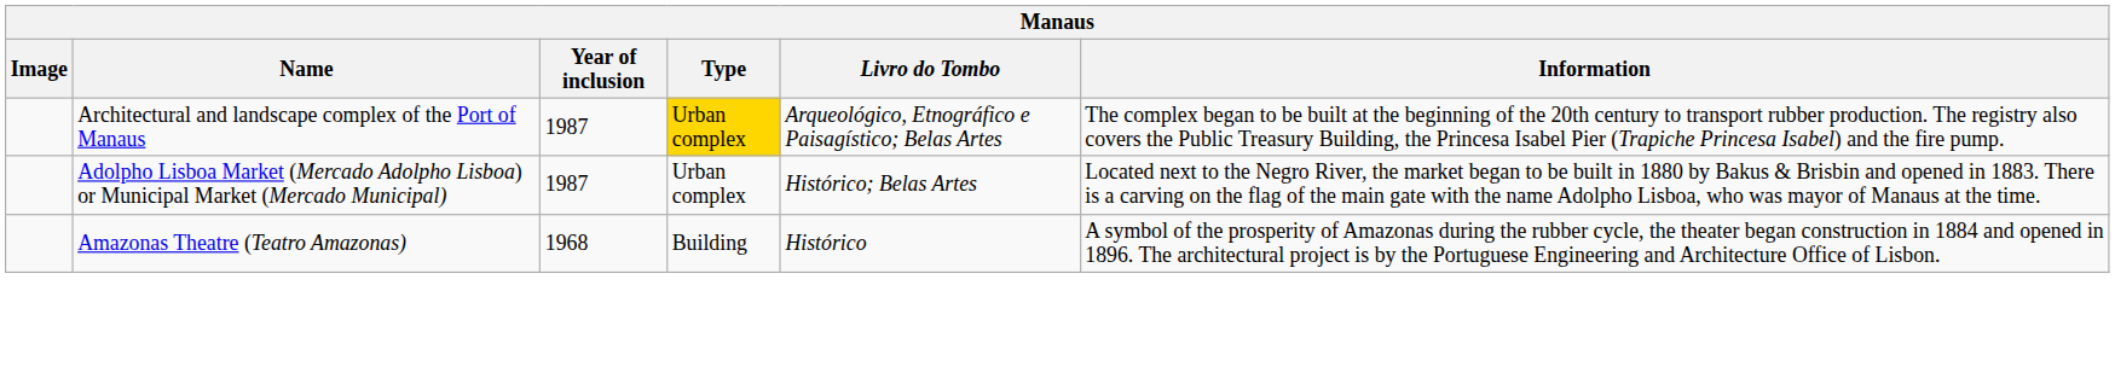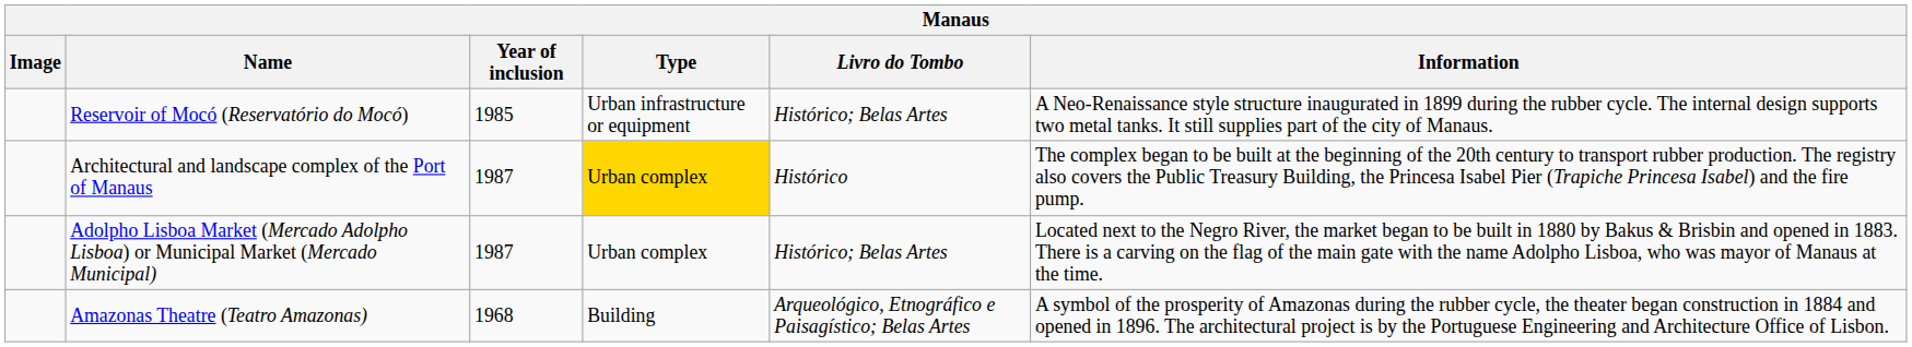+ row: Reservoir of Mocó (Reservatório do Mocó) | 1985 | Urban infrastructure or equipment | Histórico; Belas Artes | A Neo-Renaissance style structure inaugurated in 1899 during the rubber cycle. The internal design supports two metal tanks. It still supplies part of the city of Manaus.
Architectural and landscape complex of the Port of Manaus | Livro do Tombo: Arqueológico, Etnográfico e Paisagístico; Belas Artes -> Histórico
Amazonas Theatre (Teatro Amazonas) | Livro do Tombo: Histórico -> Arqueológico, Etnográfico e Paisagístico; Belas Artes
